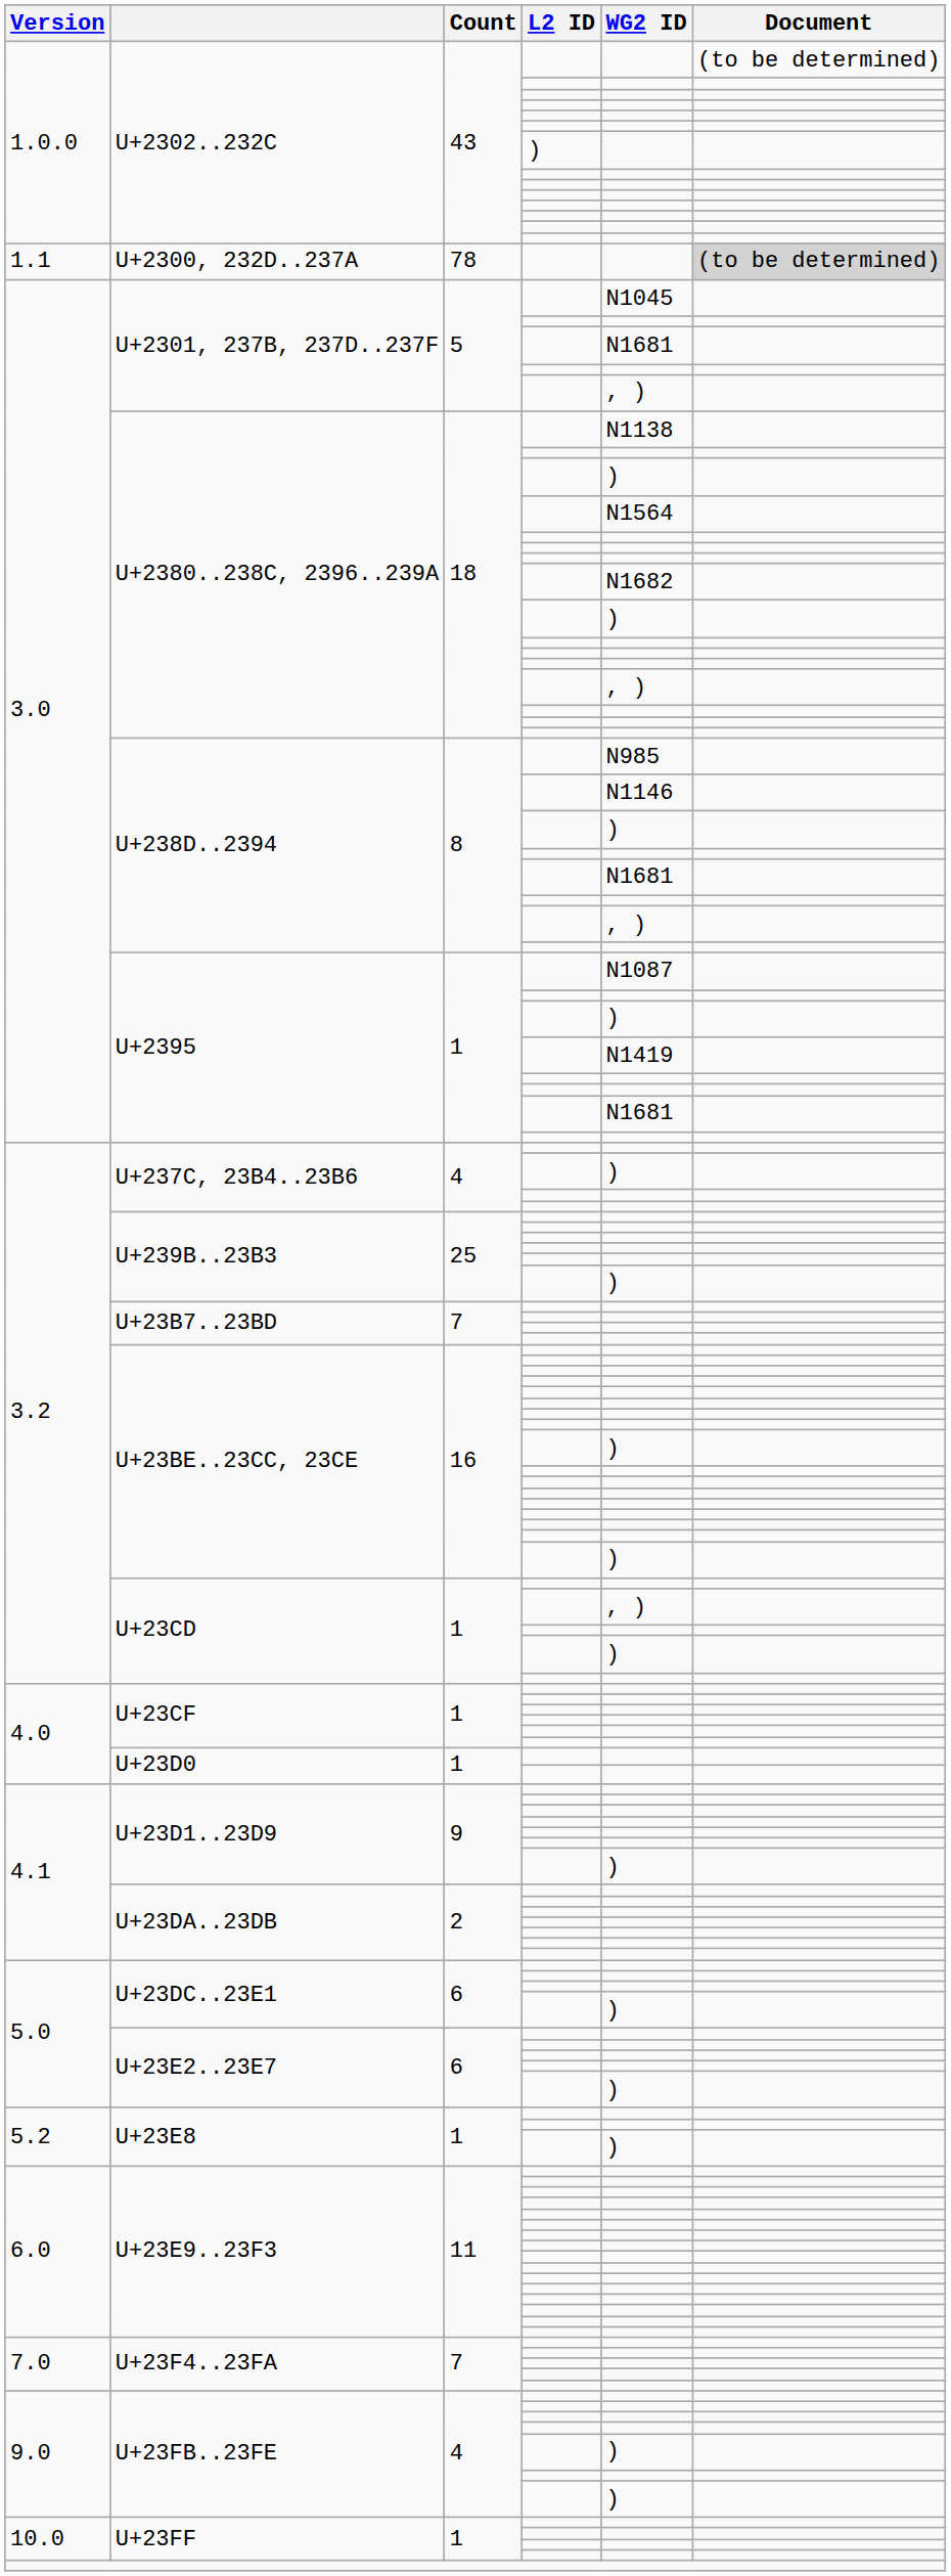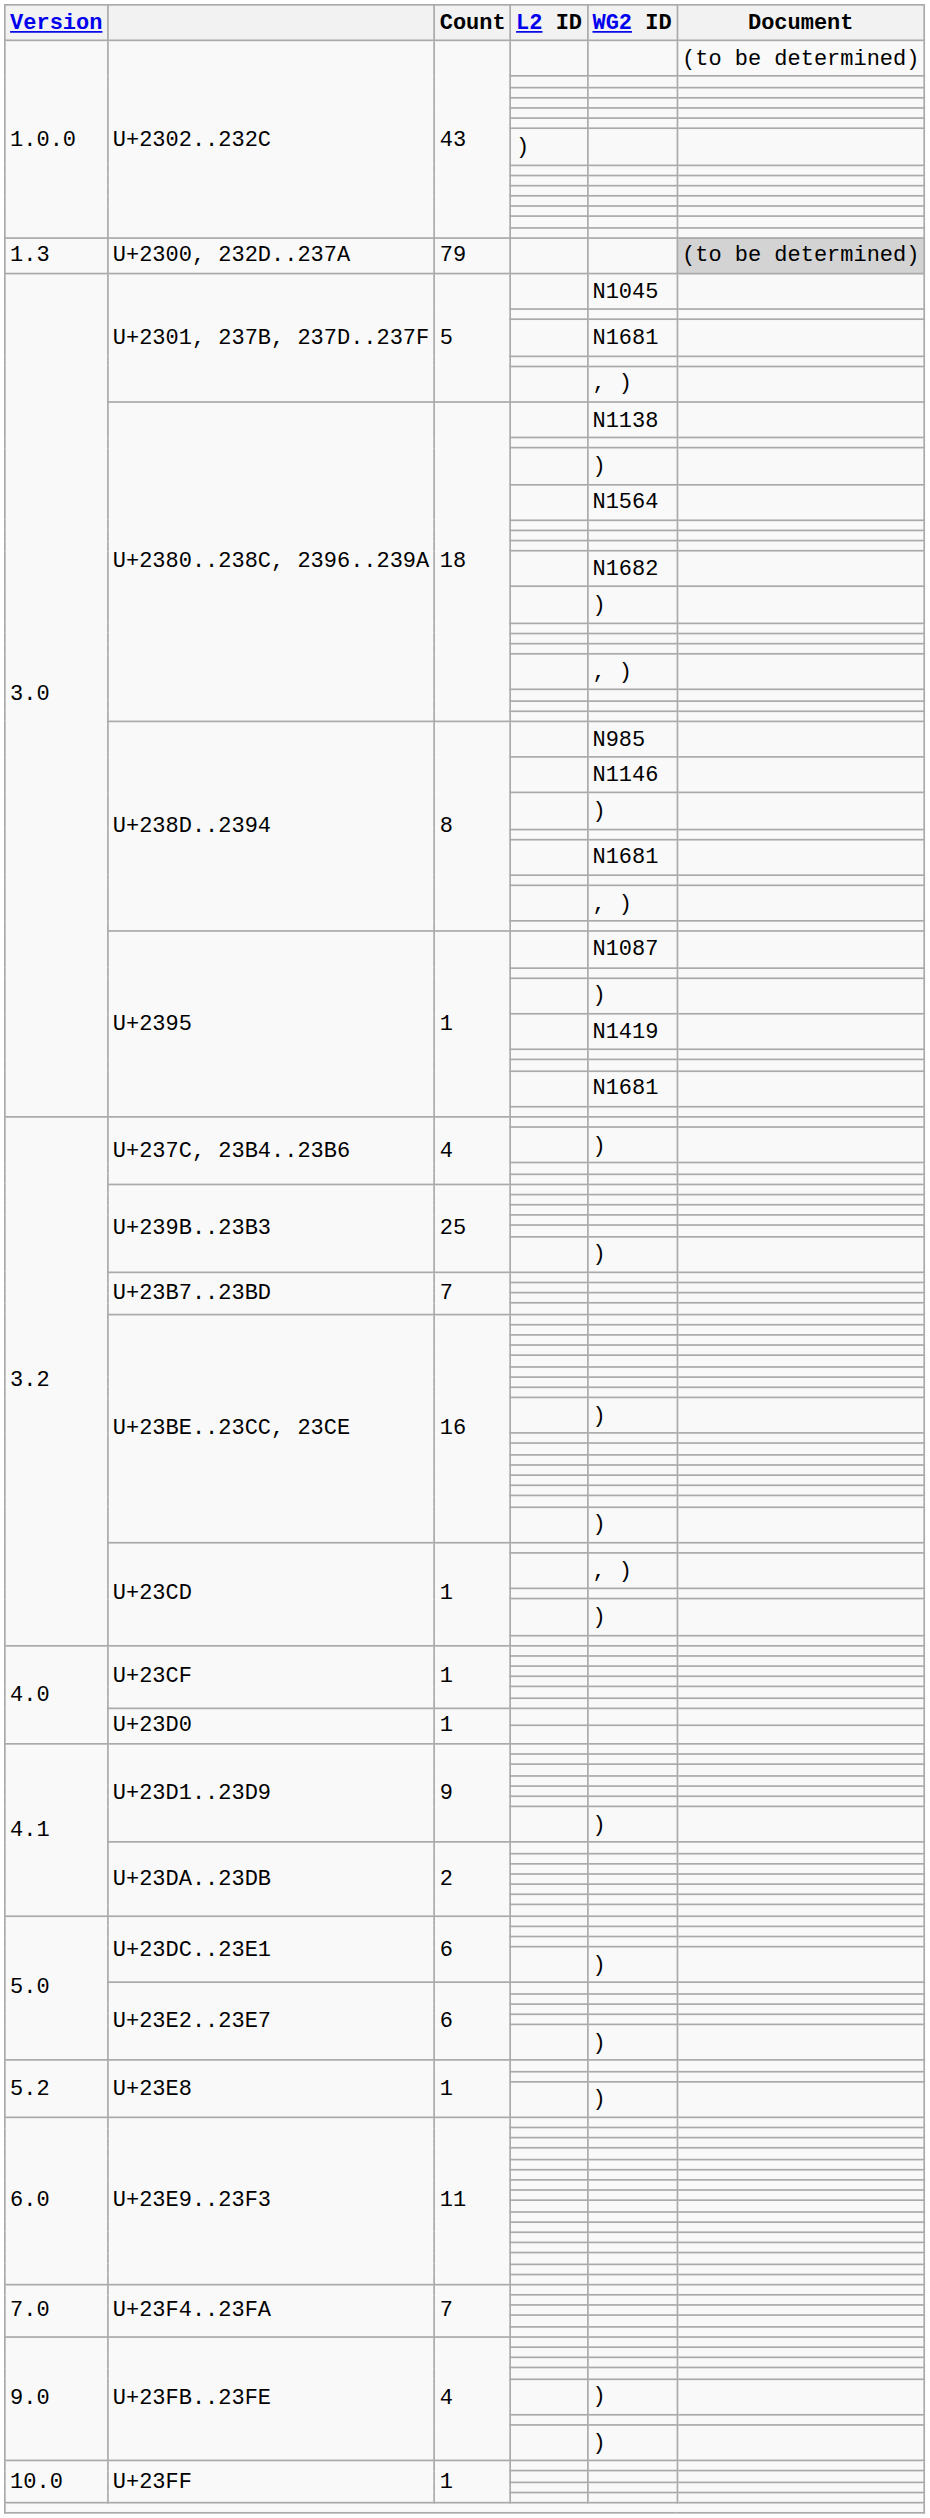U+2300, 232D..237A | Version: 1.1 -> 1.3
U+2300, 232D..237A | Count: 78 -> 79
